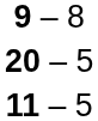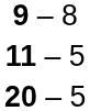rows swapped: 20 – 5 <-> 11 – 5
